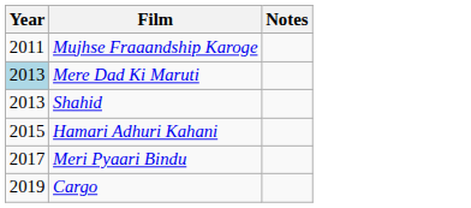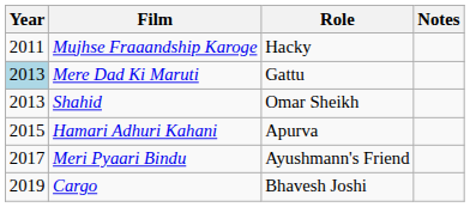+ column: Role | Hacky | Gattu | Omar Sheikh | Apurva | Ayushmann's Friend | Bhavesh Joshi
